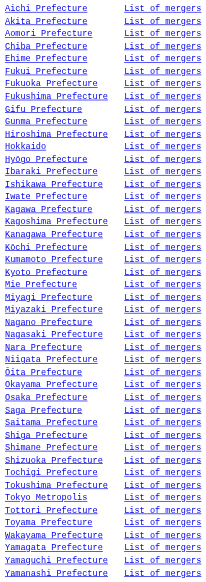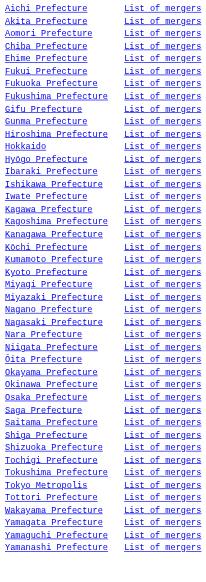- row: Mie Prefecture | List of mergers
+ row: Okinawa Prefecture | List of mergers
- row: Shimane Prefecture | List of mergers
- row: Toyama Prefecture | List of mergers
